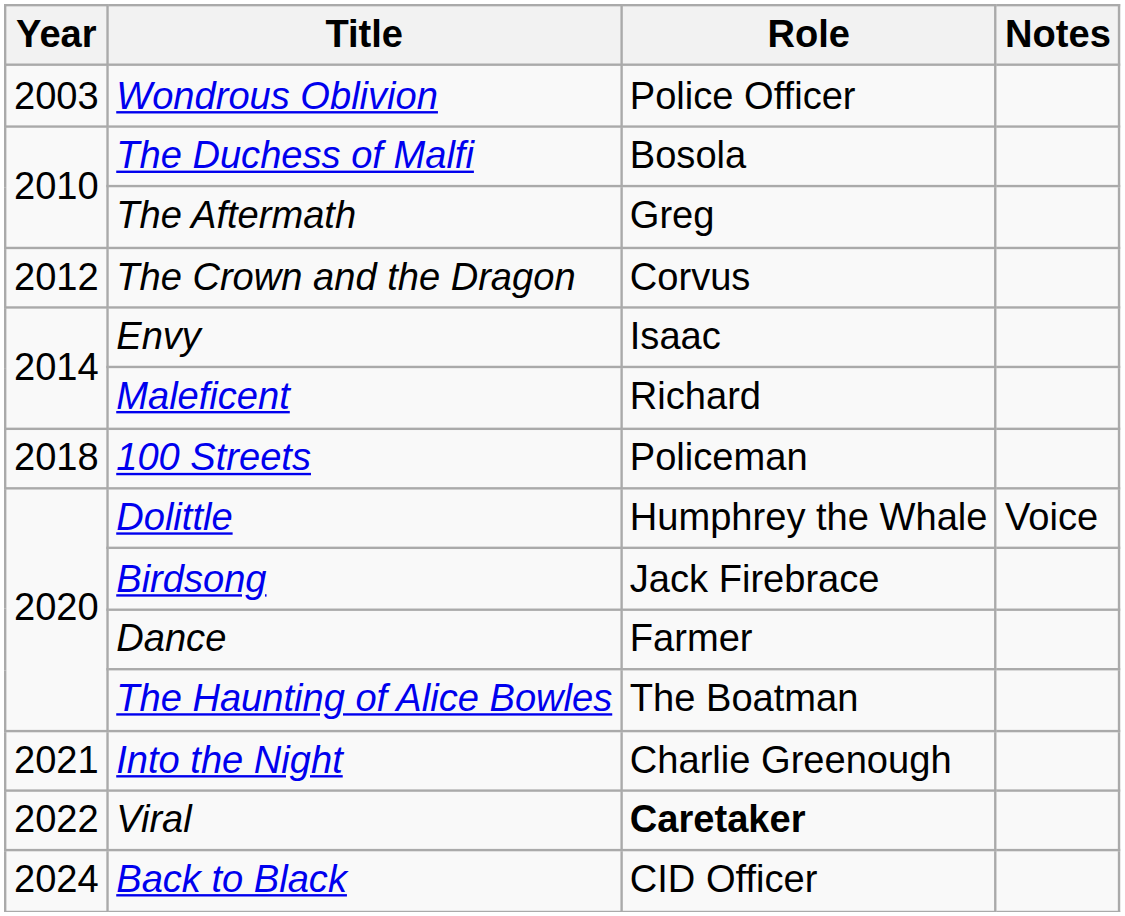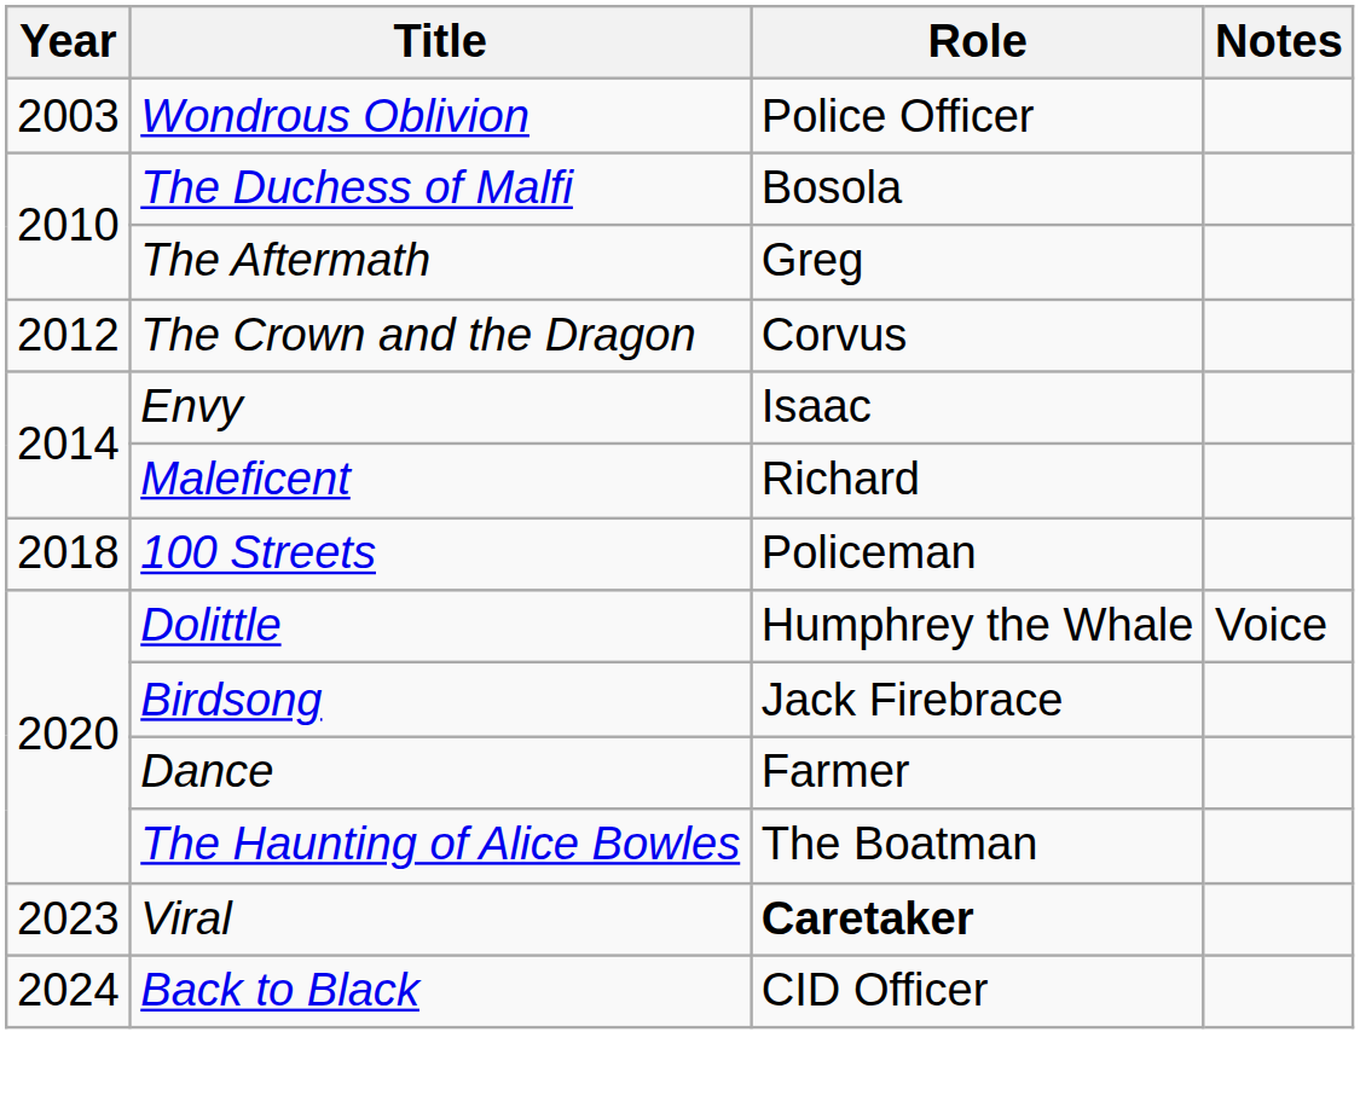- row: 2021 | Into the Night | Charlie Greenough
Viral | Year: 2022 -> 2023
